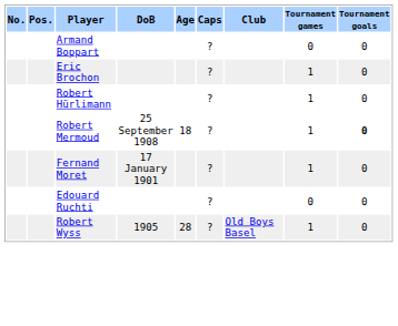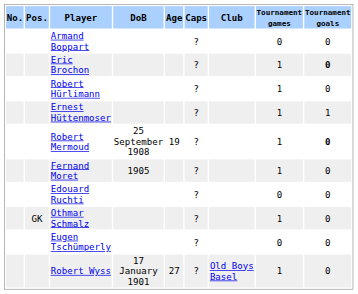Eric Brochon | Tournament goals: normal -> bold
+ row: Ernest Hüttenmoser | ? | 1 | 1
Robert Mermoud | Age: 18 -> 19
Fernand Moret | DoB: 17 January 1901 -> 1905
+ row: GK | Othmar Schmalz | ? | 1 | 0
+ row: Eugen Tschümperly | ? | 0 | 0
Robert Wyss | DoB: 1905 -> 17 January 1901
Robert Wyss | Age: 28 -> 27
